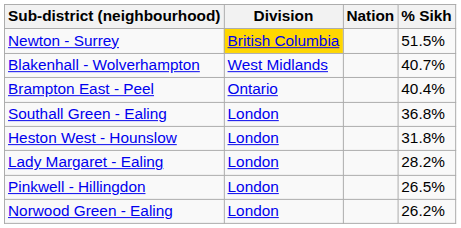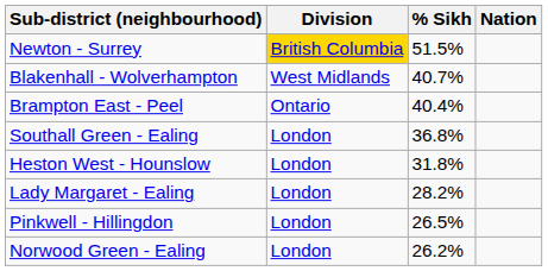columns swapped: Nation <-> % Sikh
